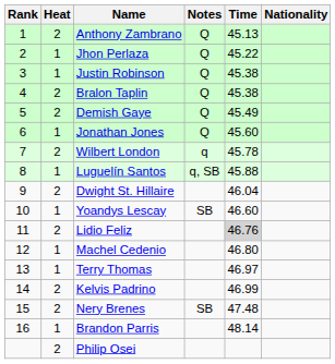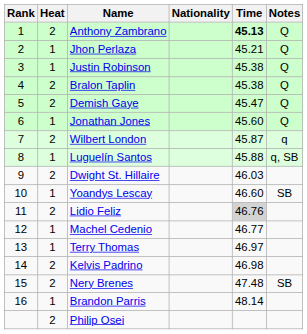columns swapped: Nationality <-> Notes
Anthony Zambrano | Time: normal -> bold
Jhon Perlaza | Time: 45.22 -> 45.21
Demish Gaye | Time: 45.49 -> 45.47
Wilbert London | Time: 45.78 -> 45.87
Dwight St. Hillaire | Time: 46.04 -> 46.03
Machel Cedenio | Time: 46.80 -> 46.77
Kelvis Padrino | Time: 46.99 -> 46.98
